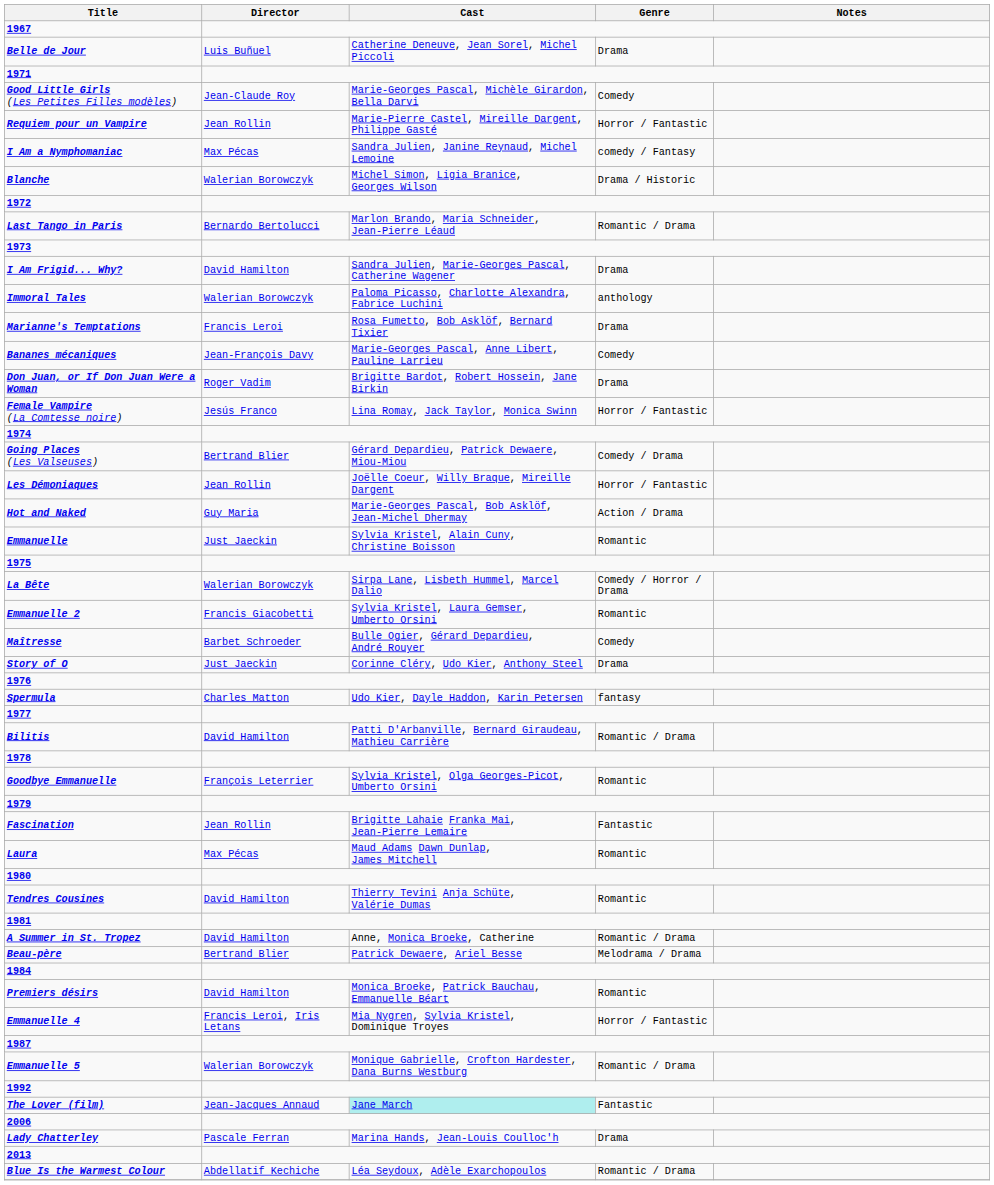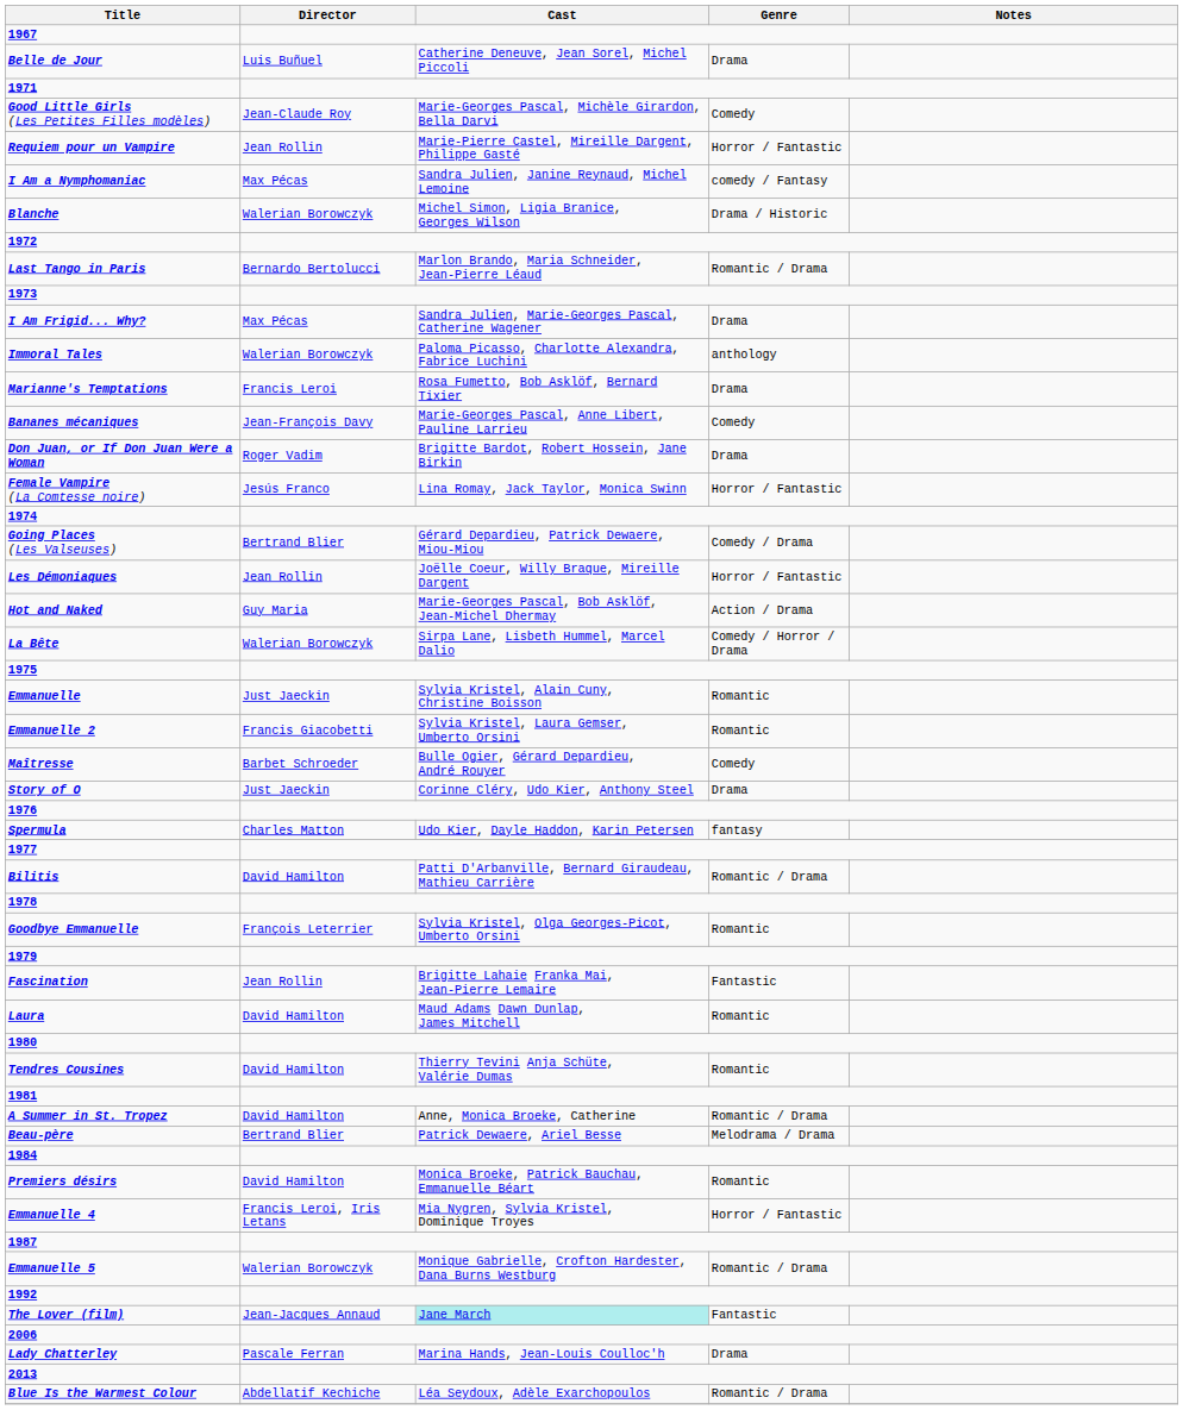I Am Frigid... Why? | Director: David Hamilton -> Max Pécas
rows swapped: Emmanuelle <-> La Bête
Laura | Director: Max Pécas -> David Hamilton
